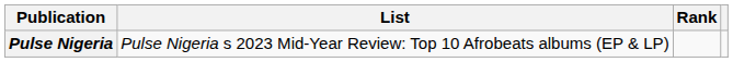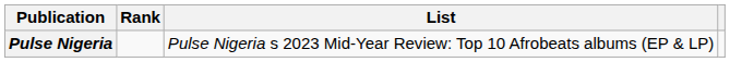columns swapped: List <-> Rank
